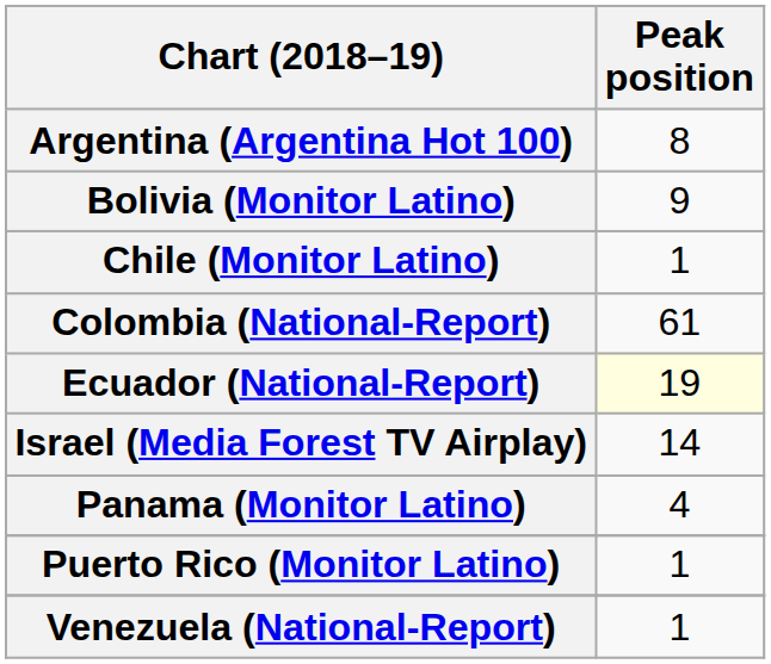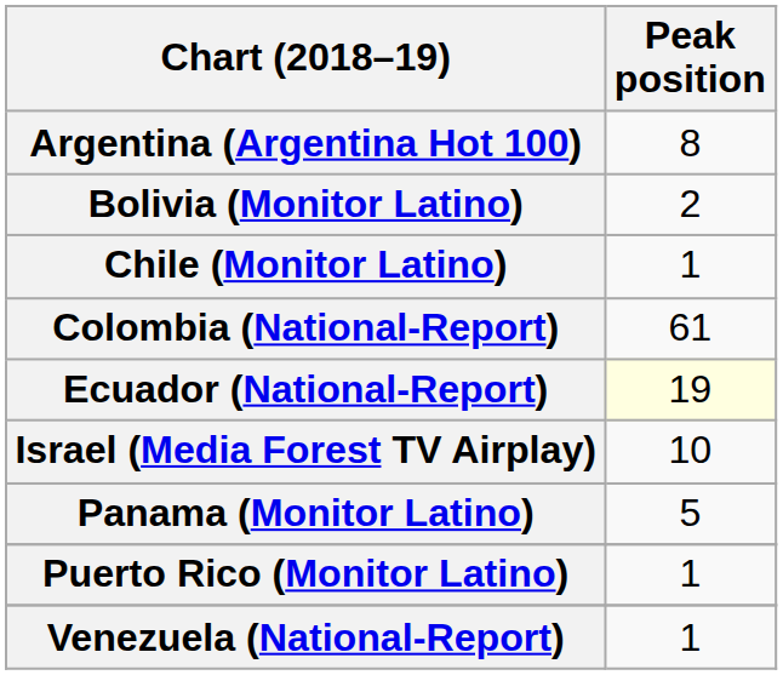Bolivia (Monitor Latino) | Peak position: 9 -> 2
Israel (Media Forest TV Airplay) | Peak position: 14 -> 10
Panama (Monitor Latino) | Peak position: 4 -> 5
